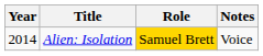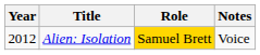Alien: Isolation | Year: 2014 -> 2012
